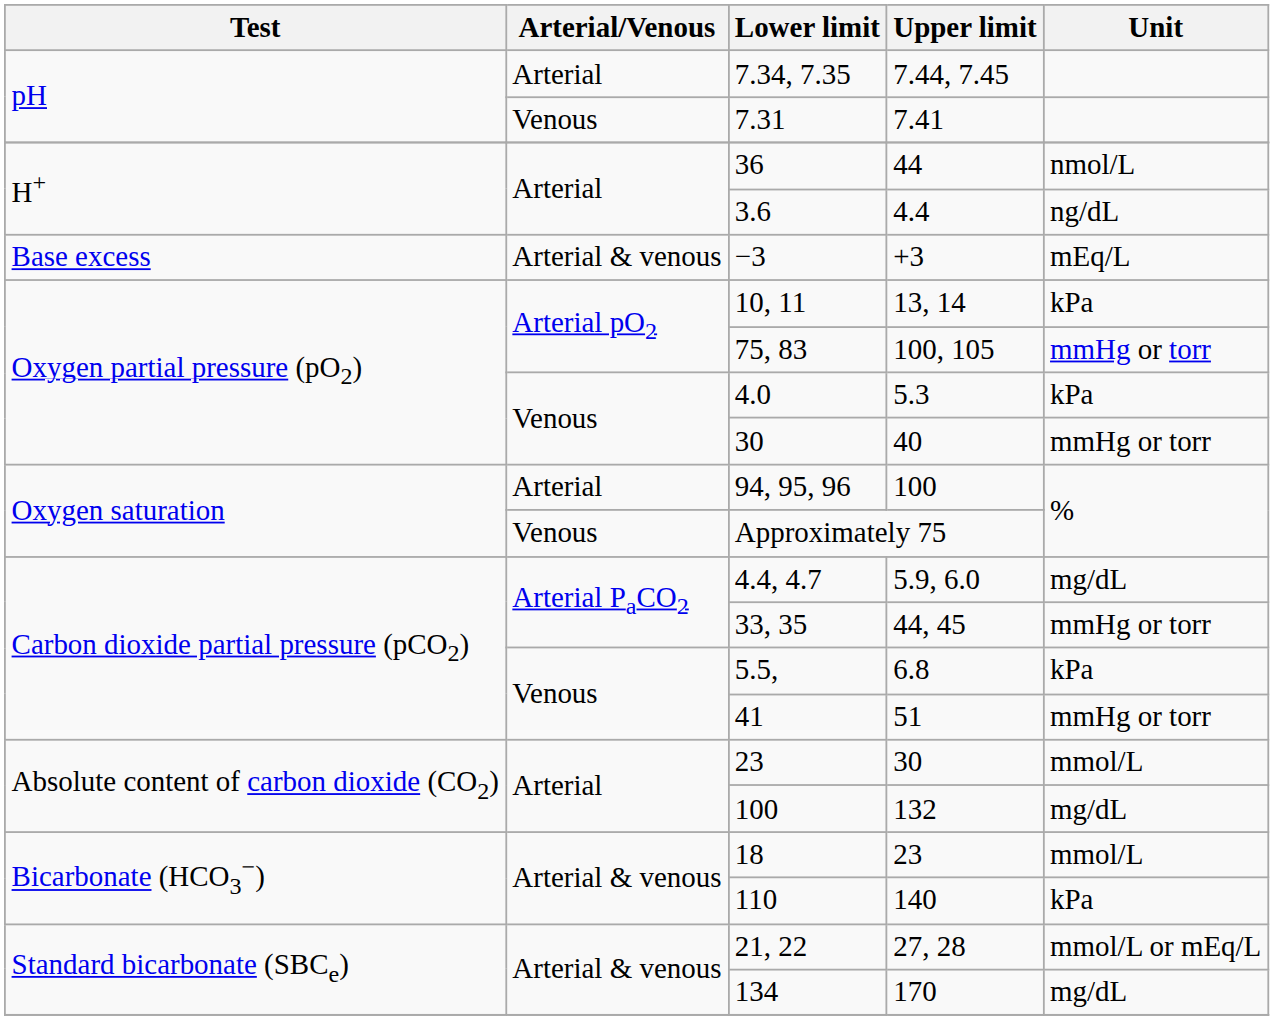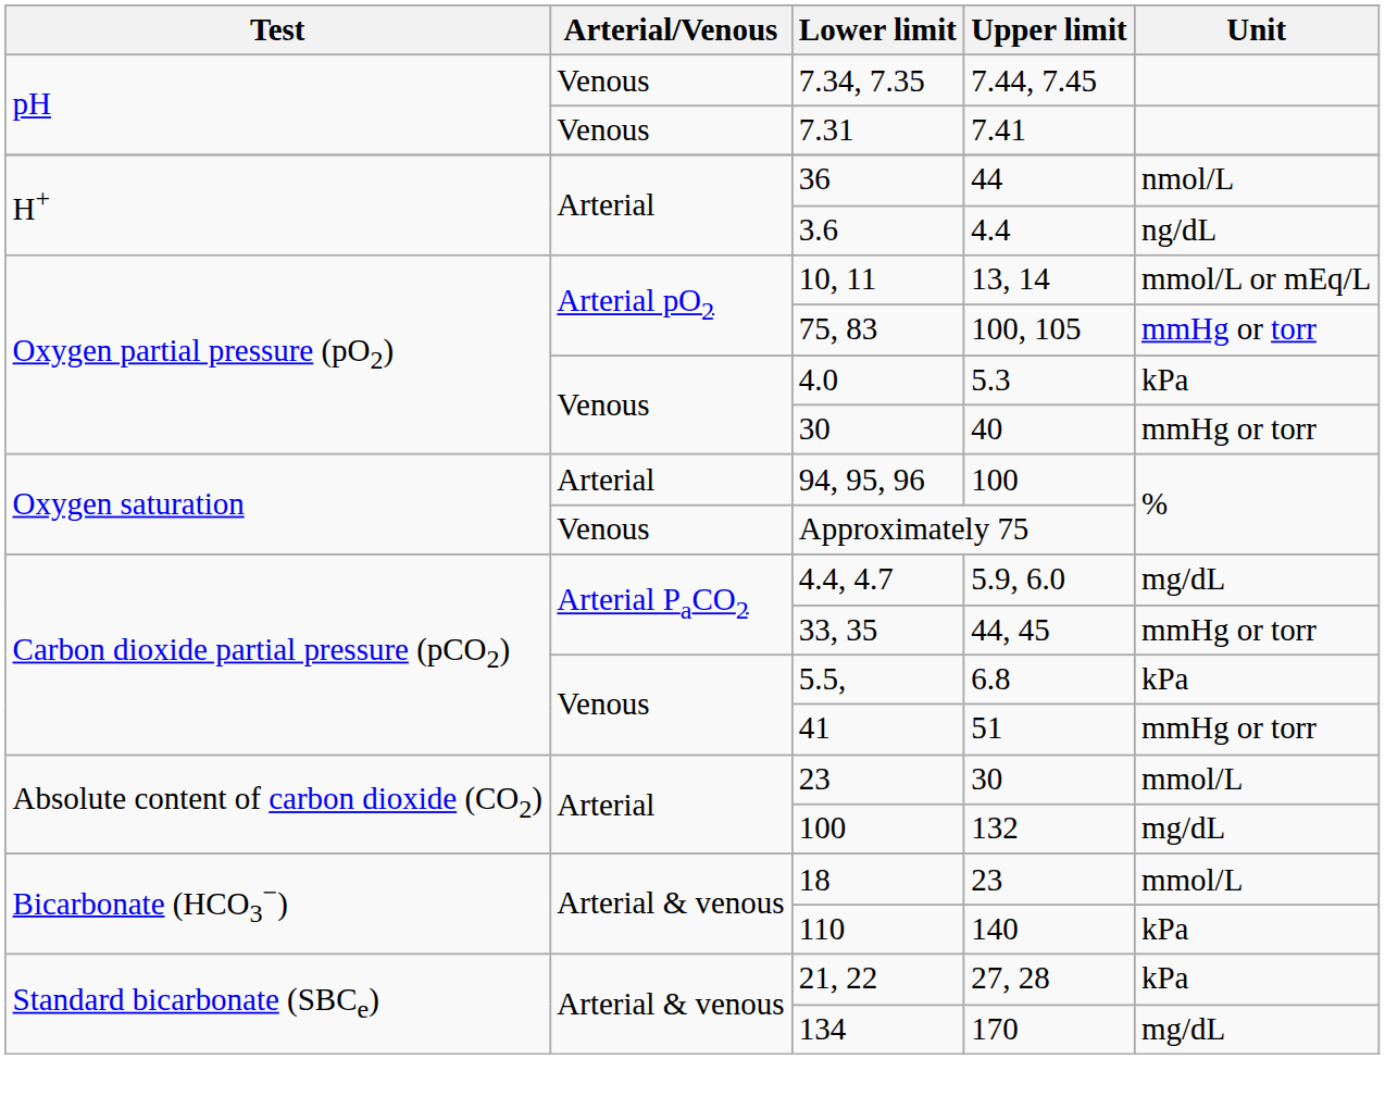7.34, 7.35 | Arterial/Venous: Arterial -> Venous
- row: Base excess | Arterial & venous | −3 | +3 | mEq/L
10, 11 | Unit: kPa -> mmol/L or mEq/L
21, 22 | Unit: mmol/L or mEq/L -> kPa
